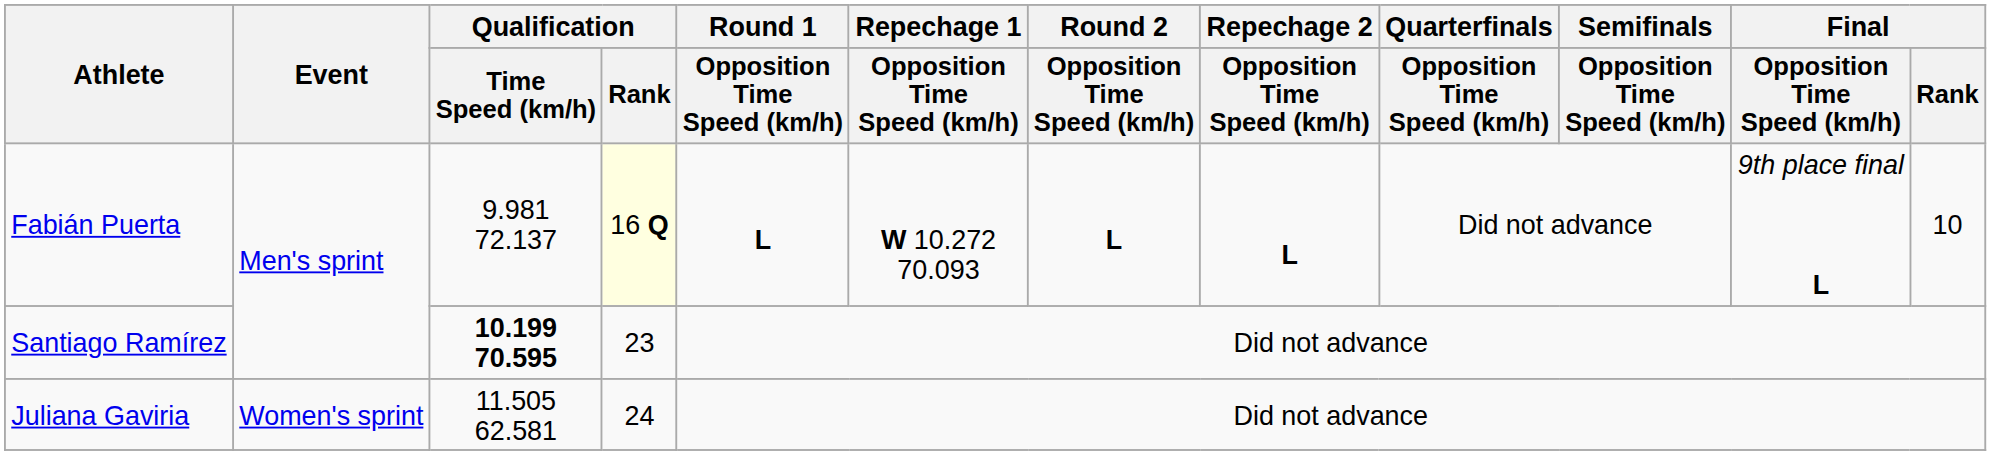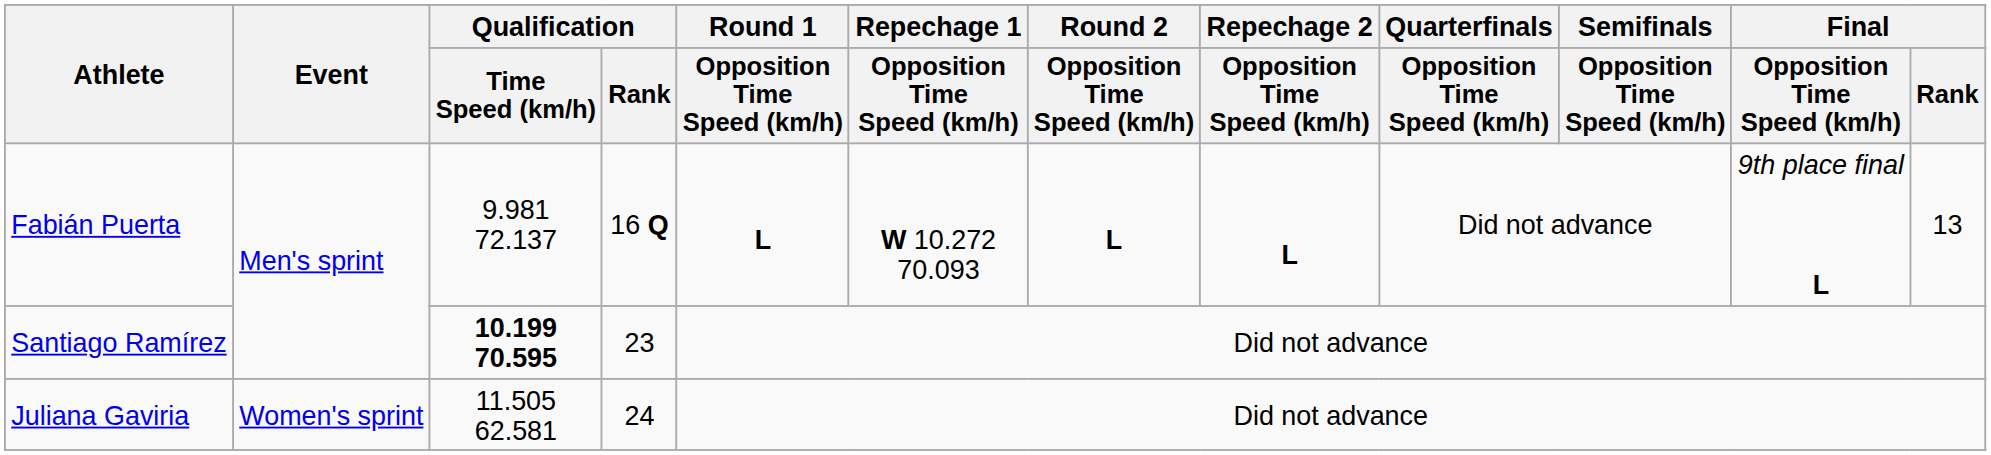Fabián Puerta | Qualification / Rank: lightyellow background -> no background
Fabián Puerta | Final / Rank: 10 -> 13
